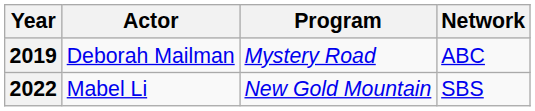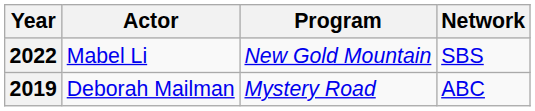rows swapped: 2019 <-> 2022
